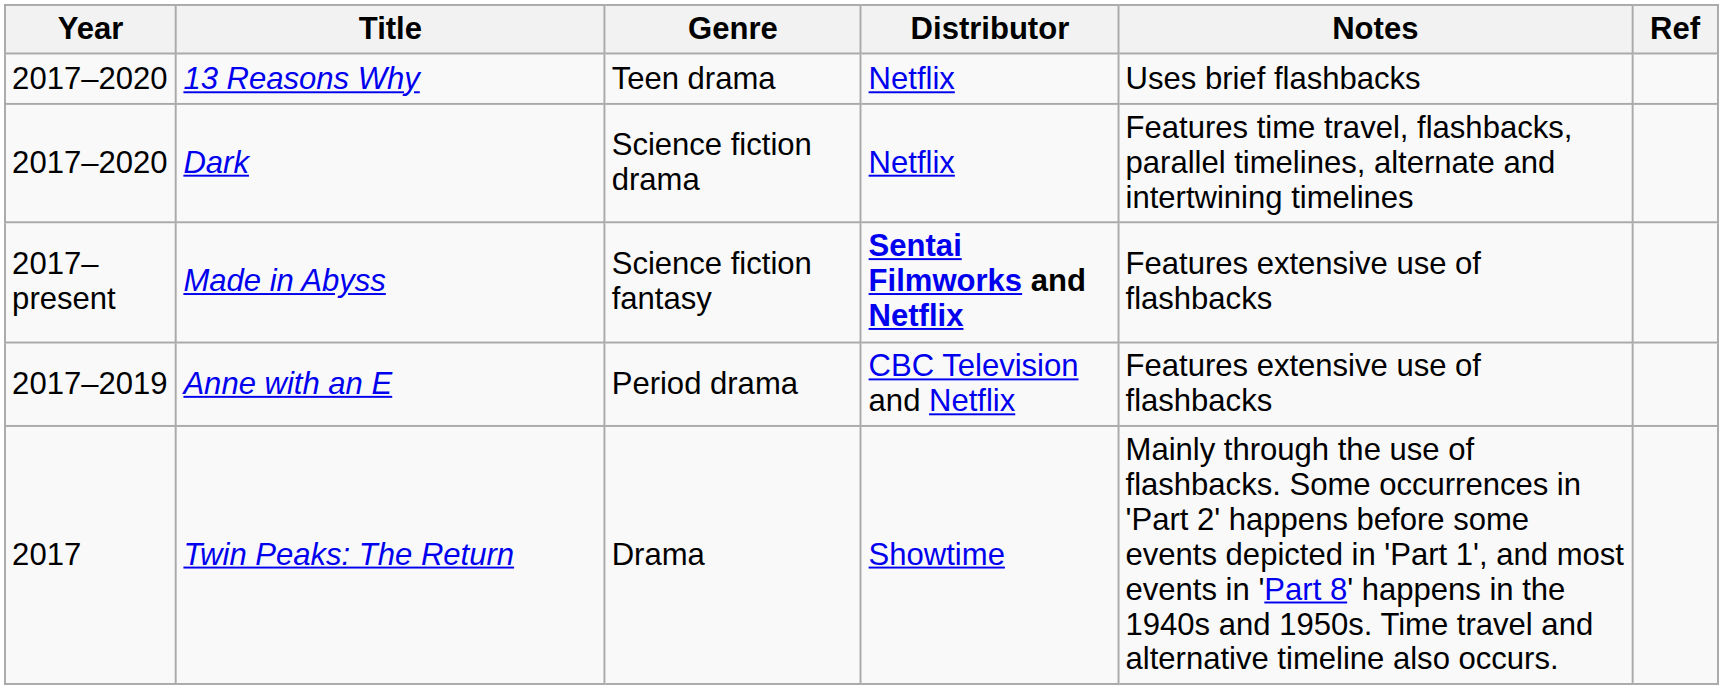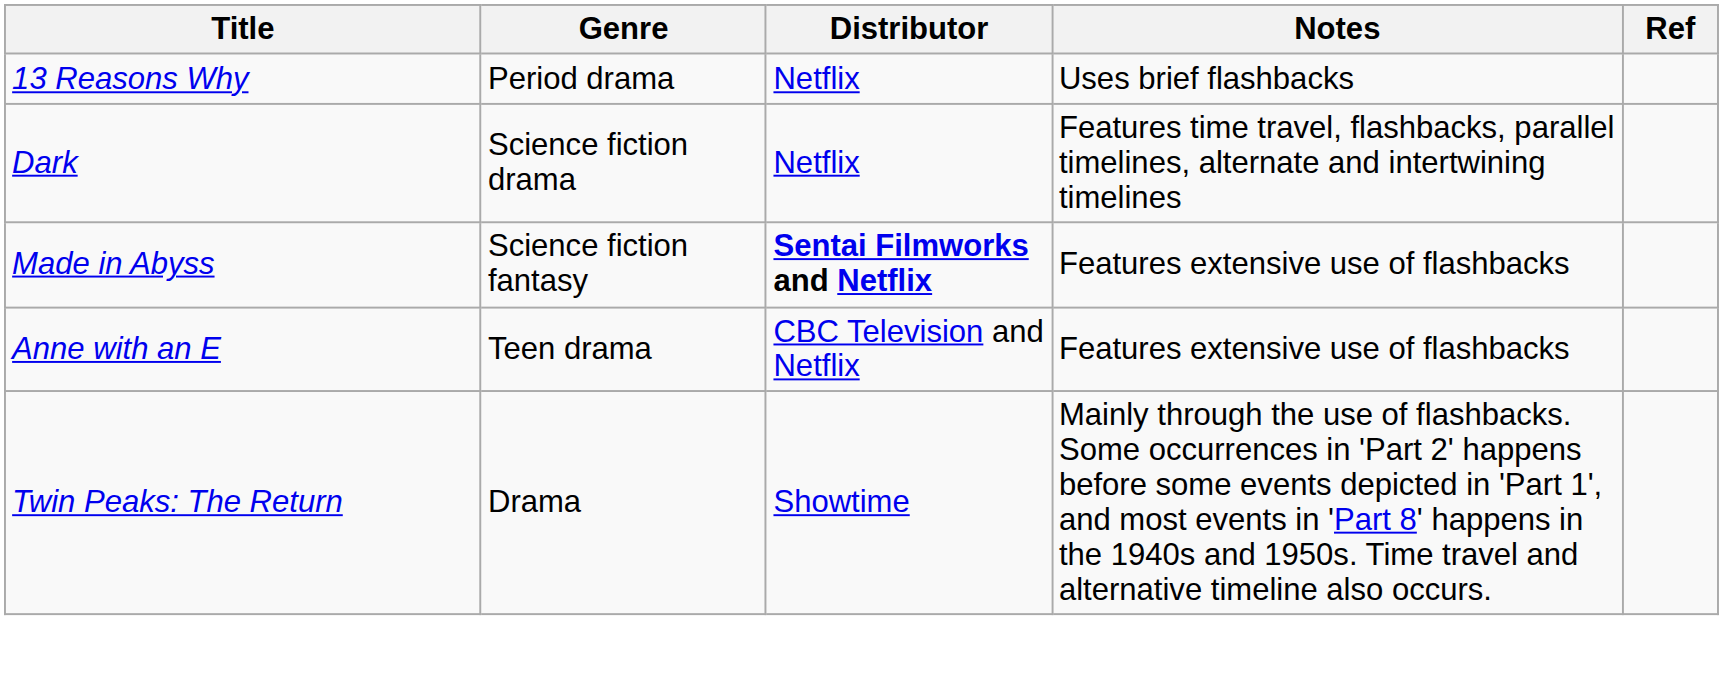- column: Year | 2017–2020 | 2017–2020 | 2017–present | 2017–2019 | 2017
13 Reasons Why | Genre: Teen drama -> Period drama
Anne with an E | Genre: Period drama -> Teen drama
